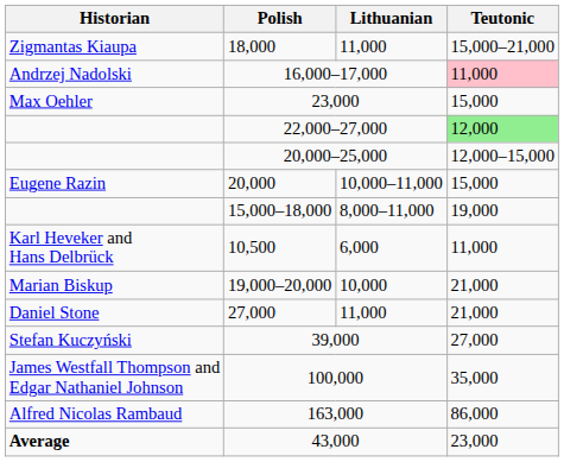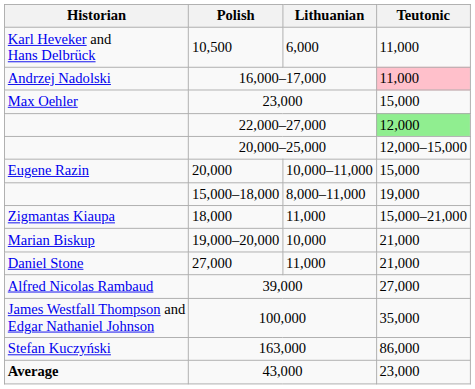rows swapped: 10,500 <-> 18,000
39,000 | Historian: Stefan Kuczyński -> Alfred Nicolas Rambaud
163,000 | Historian: Alfred Nicolas Rambaud -> Stefan Kuczyński
